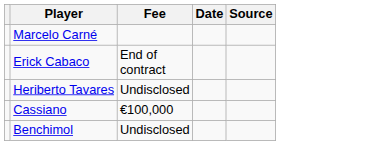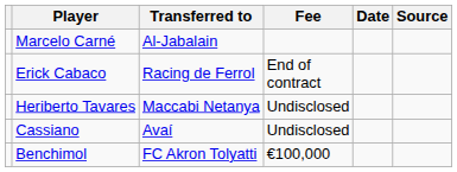+ column: Transferred to | Al-Jabalain | Racing de Ferrol | Maccabi Netanya | Avaí | FC Akron Tolyatti
Cassiano | Fee: €100,000 -> Undisclosed
Benchimol | Fee: Undisclosed -> €100,000
